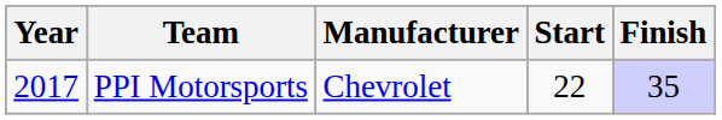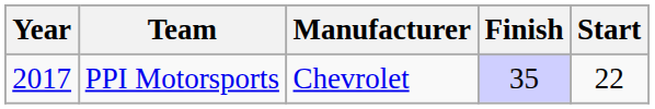columns swapped: Start <-> Finish
